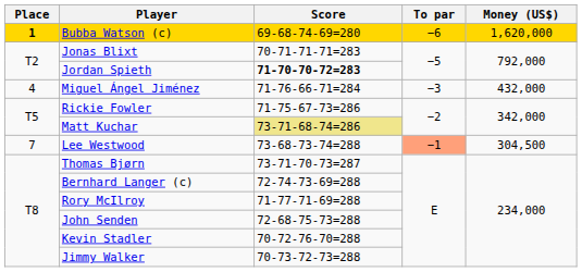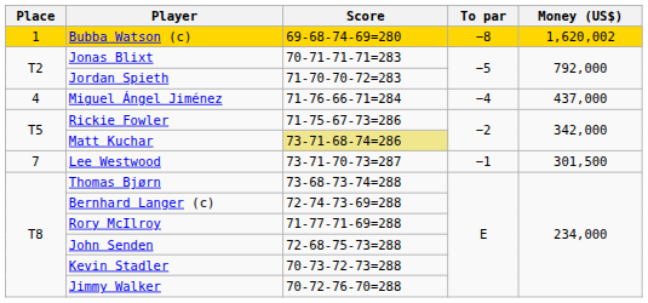Bubba Watson (c) | Place: bold -> normal
Bubba Watson (c) | To par: −6 -> −8
Bubba Watson (c) | Money (US$): 1,620,000 -> 1,620,002
Jordan Spieth | Score: bold -> normal
Miguel Ángel Jiménez | To par: −3 -> −4
Miguel Ángel Jiménez | Money (US$): 432,000 -> 437,000
Lee Westwood | Score: 73-68-73-74=288 -> 73-71-70-73=287
Lee Westwood | To par: lightsalmon background -> no background
Lee Westwood | Money (US$): 304,500 -> 301,500
Thomas Bjørn | Score: 73-71-70-73=287 -> 73-68-73-74=288
Kevin Stadler | Score: 70-72-76-70=288 -> 70-73-72-73=288
Jimmy Walker | Score: 70-73-72-73=288 -> 70-72-76-70=288
